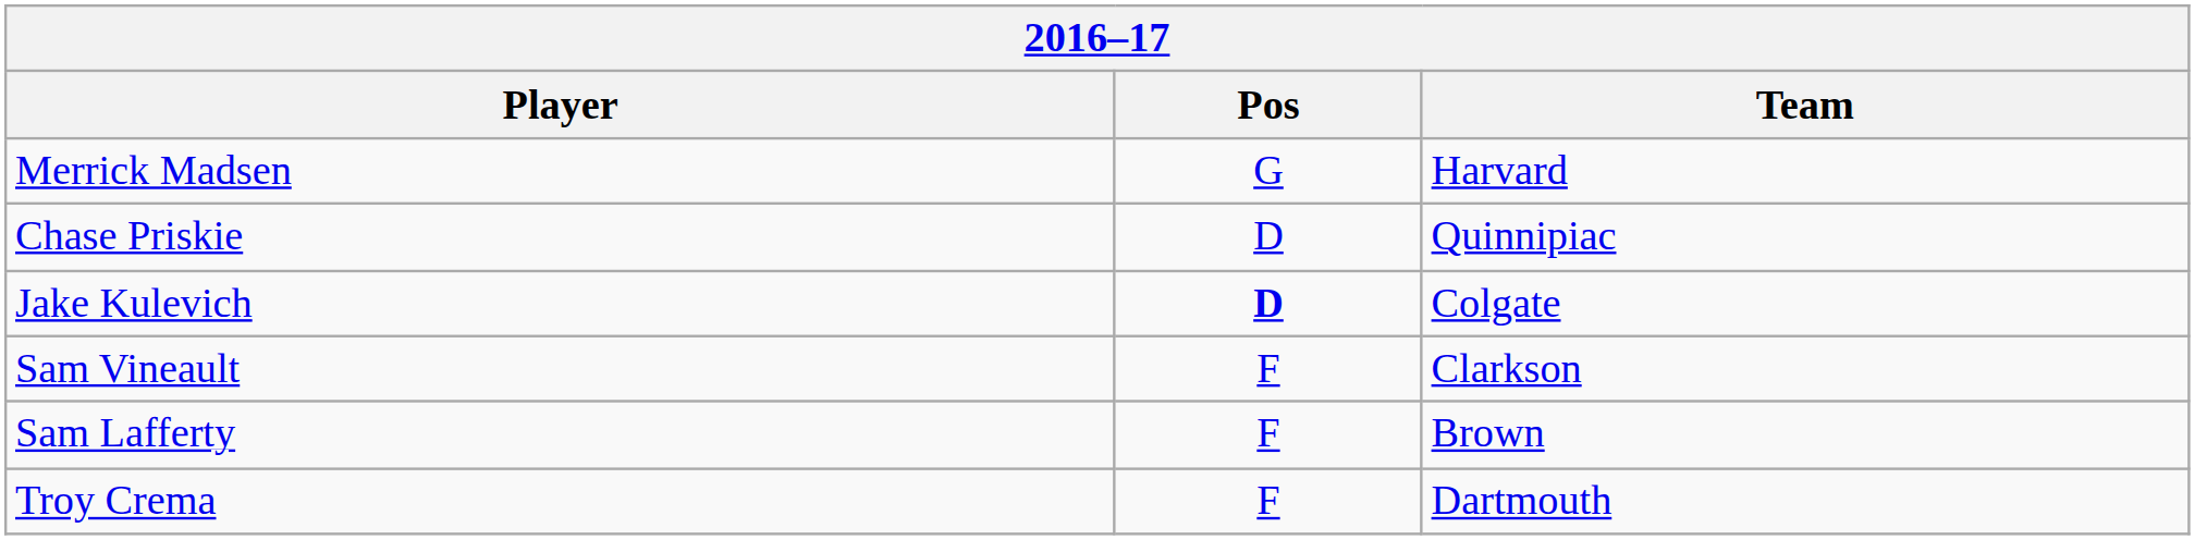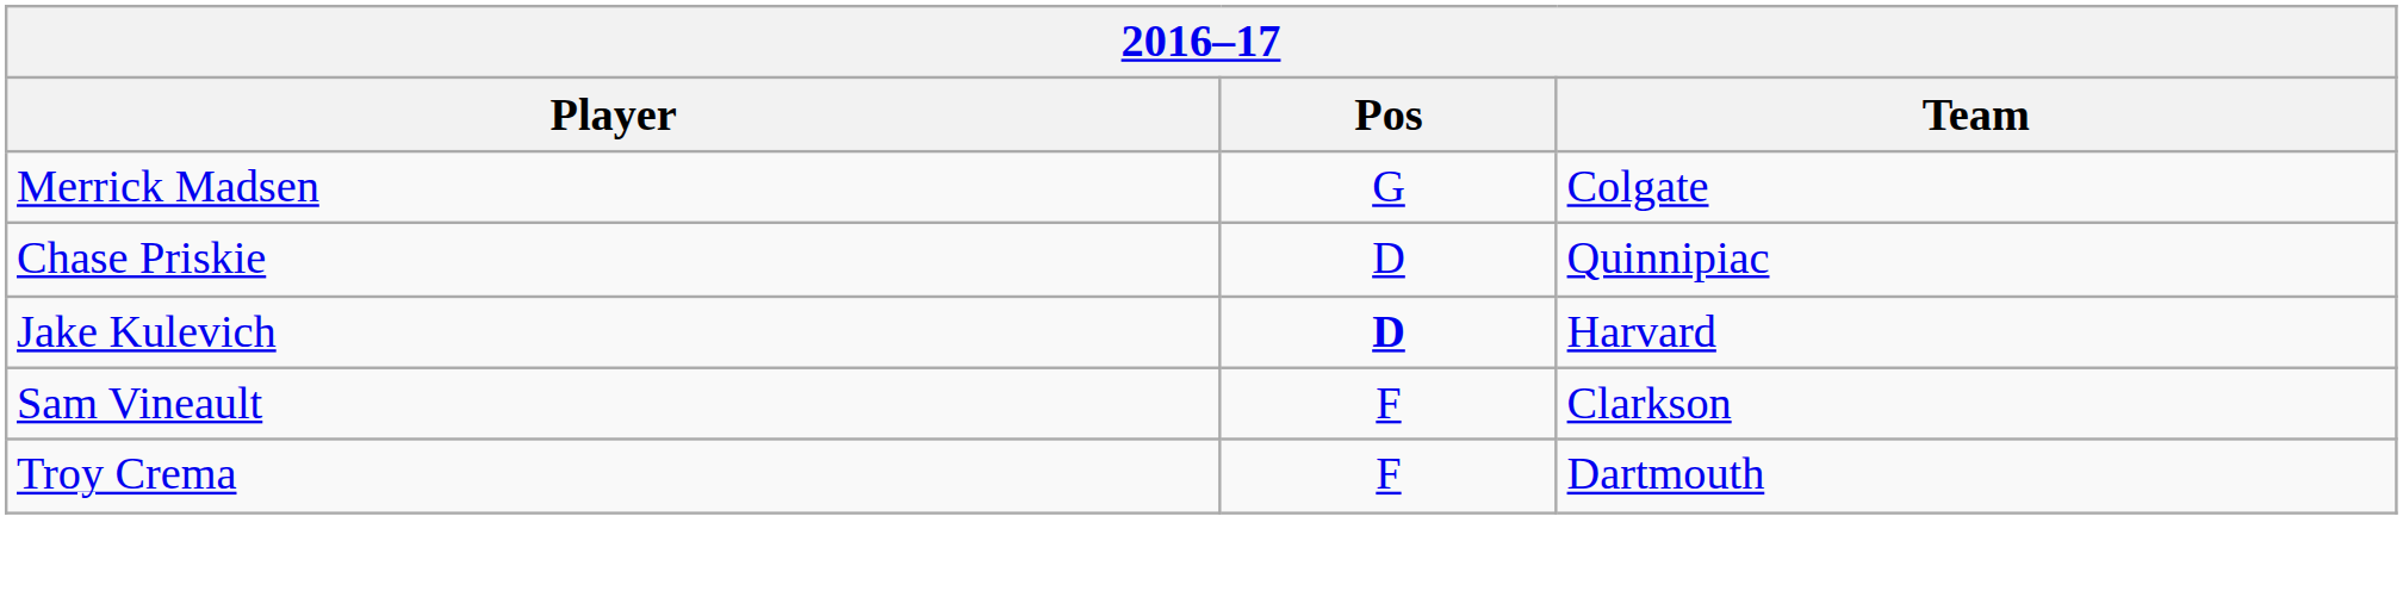Merrick Madsen | Team: Harvard -> Colgate
Jake Kulevich | Team: Colgate -> Harvard
- row: Sam Lafferty | F | Brown
